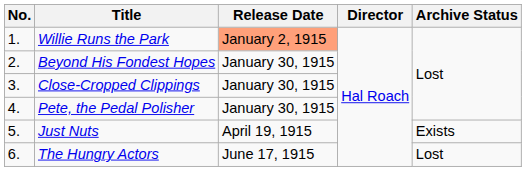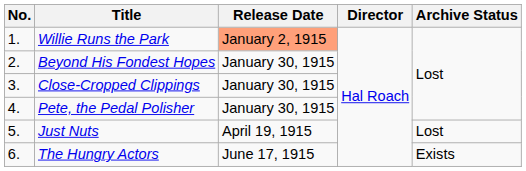Just Nuts | Archive Status: Exists -> Lost
The Hungry Actors | Archive Status: Lost -> Exists
